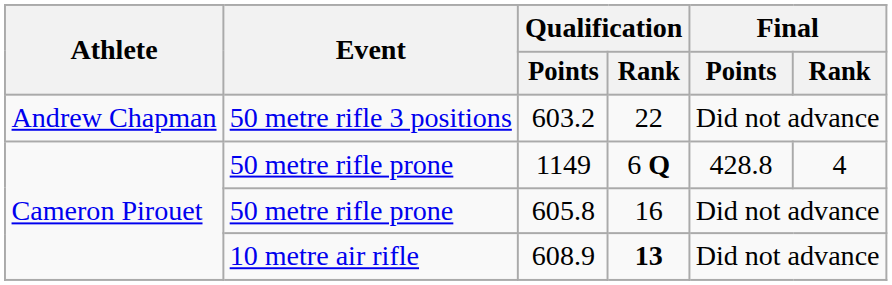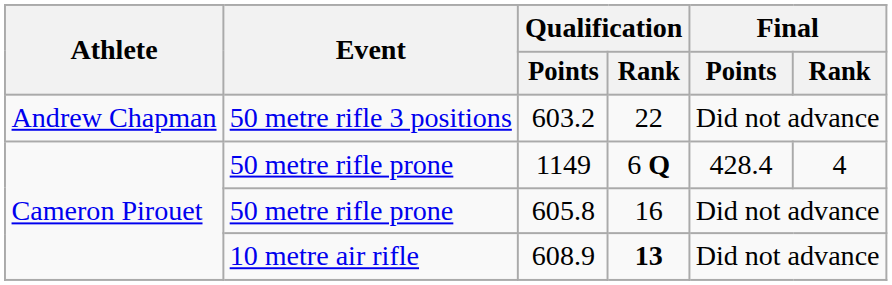1149 | Final / Points: 428.8 -> 428.4
